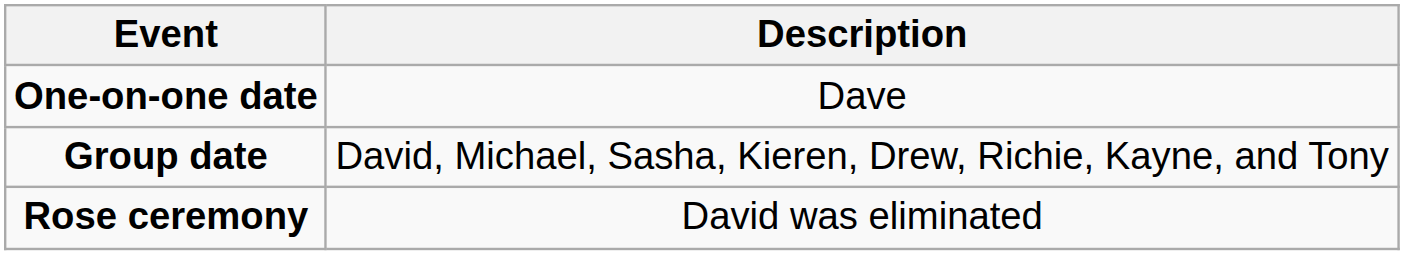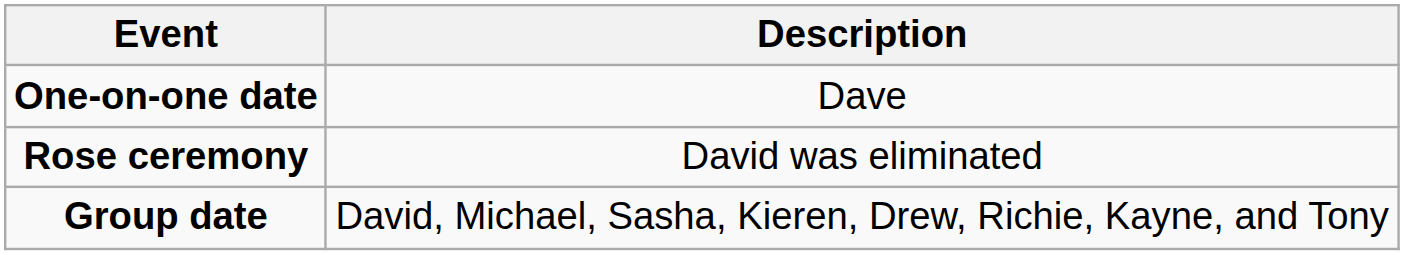rows swapped: Group date <-> Rose ceremony
